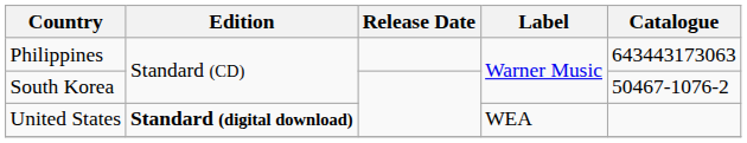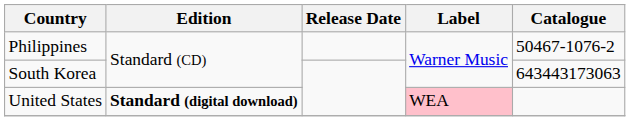Philippines | Catalogue: 643443173063 -> 50467-1076-2
South Korea | Catalogue: 50467-1076-2 -> 643443173063
United States | Label: no background -> pink background
